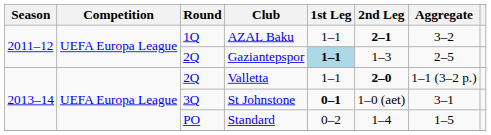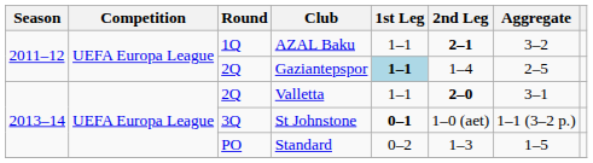Gaziantepspor | 2nd Leg: 1–3 -> 1–4
Valletta | Aggregate: 1–1 (3–2 p.) -> 3–1
St Johnstone | Aggregate: 3–1 -> 1–1 (3–2 p.)
Standard | 2nd Leg: 1–4 -> 1–3
